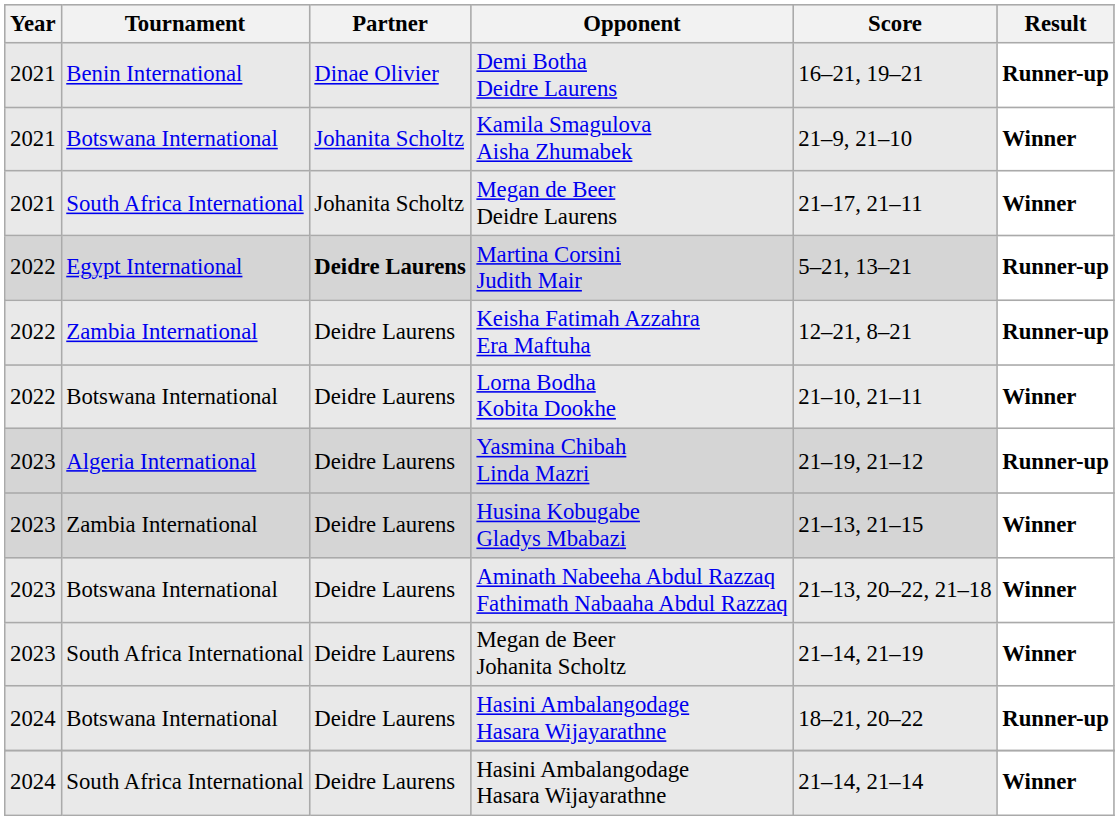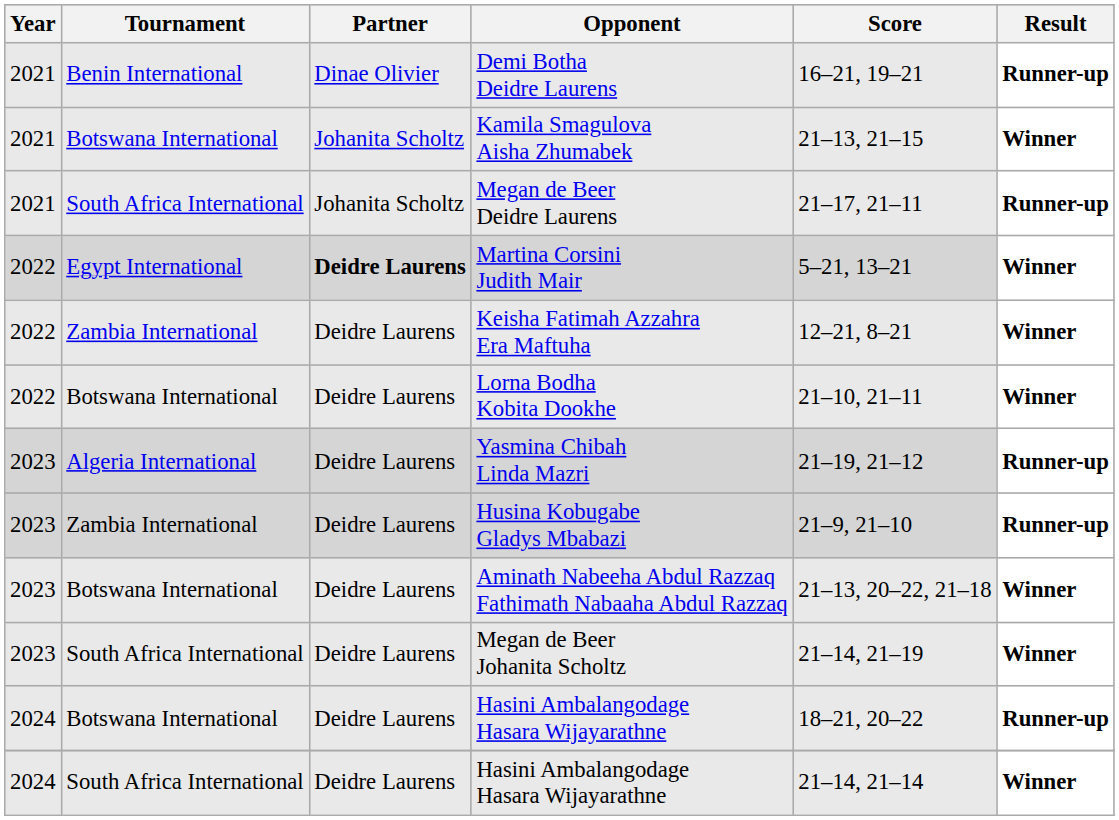Kamila Smagulova Aisha Zhumabek | Score: 21–9, 21–10 -> 21–13, 21–15
Megan de Beer Deidre Laurens | Result: Winner -> Runner-up
Martina Corsini Judith Mair | Result: Runner-up -> Winner
Keisha Fatimah Azzahra Era Maftuha | Result: Runner-up -> Winner
Husina Kobugabe Gladys Mbabazi | Score: 21–13, 21–15 -> 21–9, 21–10
Husina Kobugabe Gladys Mbabazi | Result: Winner -> Runner-up
